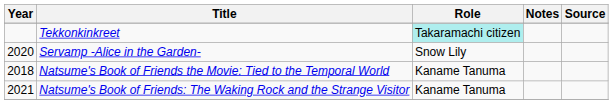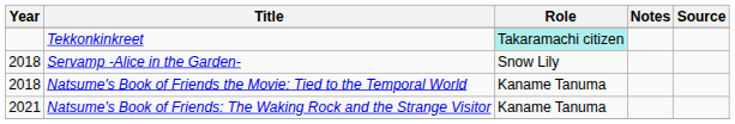Servamp -Alice in the Garden- | Year: 2020 -> 2018
